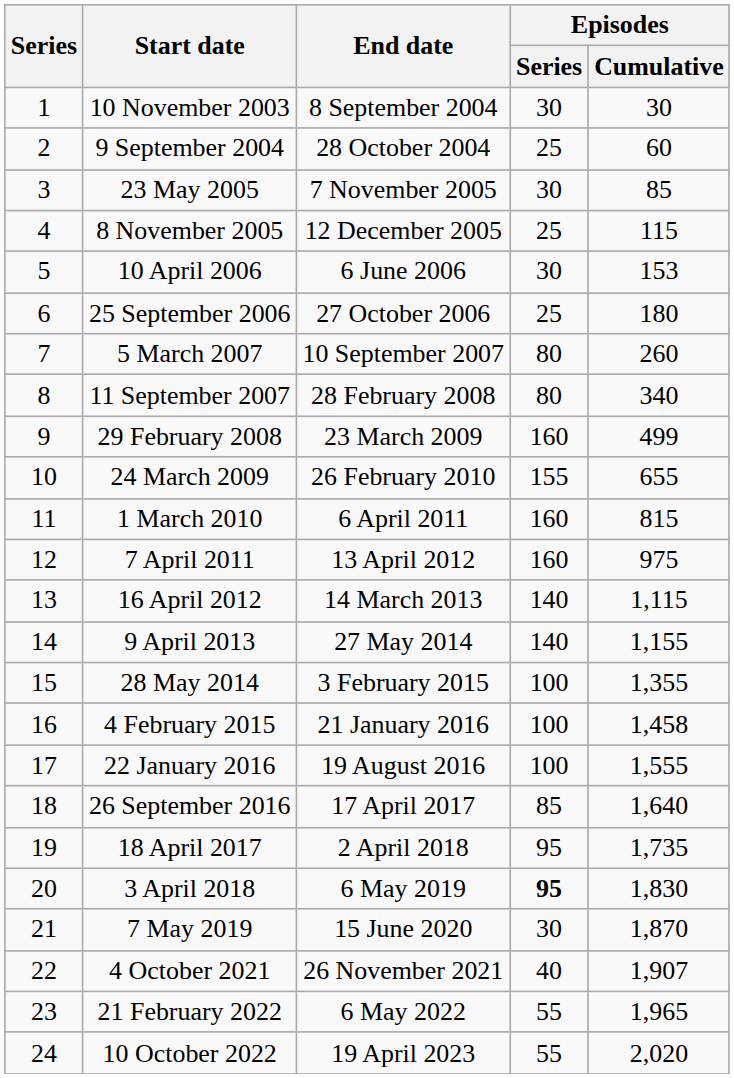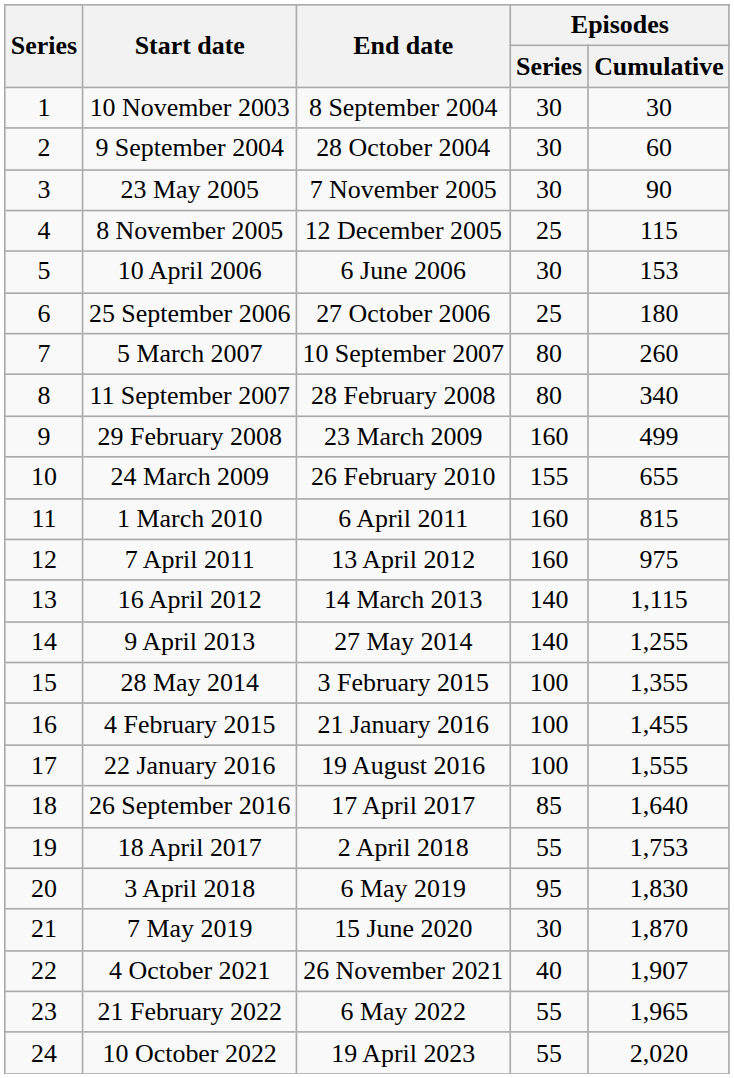9 September 2004 | Episodes / Series: 25 -> 30
23 May 2005 | Episodes / Cumulative: 85 -> 90
9 April 2013 | Episodes / Cumulative: 1,155 -> 1,255
4 February 2015 | Episodes / Cumulative: 1,458 -> 1,455
18 April 2017 | Episodes / Series: 95 -> 55
18 April 2017 | Episodes / Cumulative: 1,735 -> 1,753
3 April 2018 | Episodes / Series: bold -> normal
